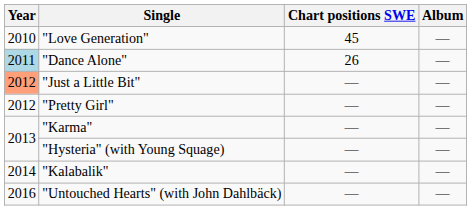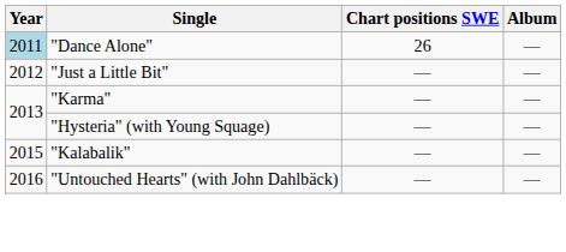- row: 2010 | "Love Generation" | 45 | —
"Just a Little Bit" | Year: lightsalmon background -> no background
- row: 2012 | "Pretty Girl" | — | —
"Kalabalik" | Year: 2014 -> 2015
